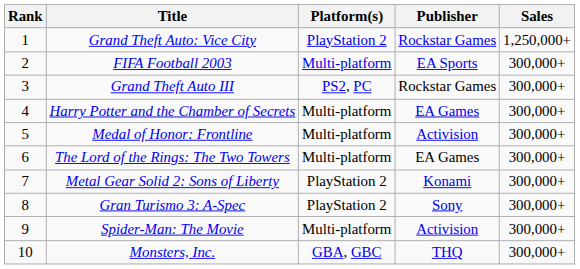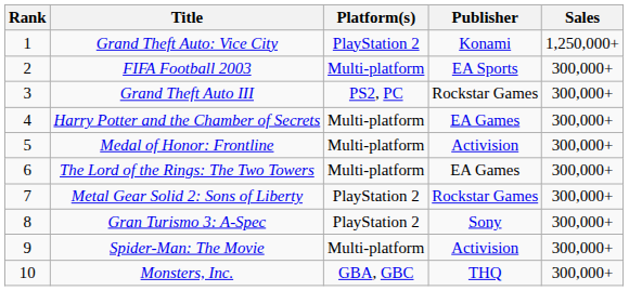Grand Theft Auto: Vice City | Publisher: Rockstar Games -> Konami
Metal Gear Solid 2: Sons of Liberty | Publisher: Konami -> Rockstar Games
